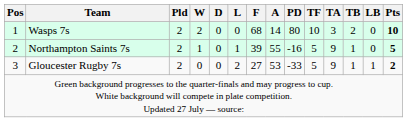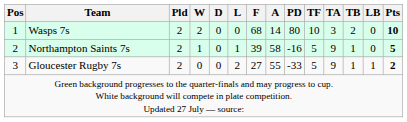Northampton Saints 7s | A: 55 -> 58
Gloucester Rugby 7s | A: 53 -> 55
